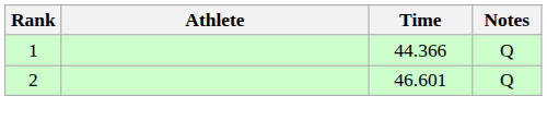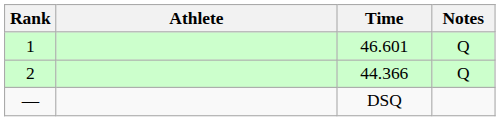1 | Time: 44.366 -> 46.601
2 | Time: 46.601 -> 44.366
+ row: — | DSQ
